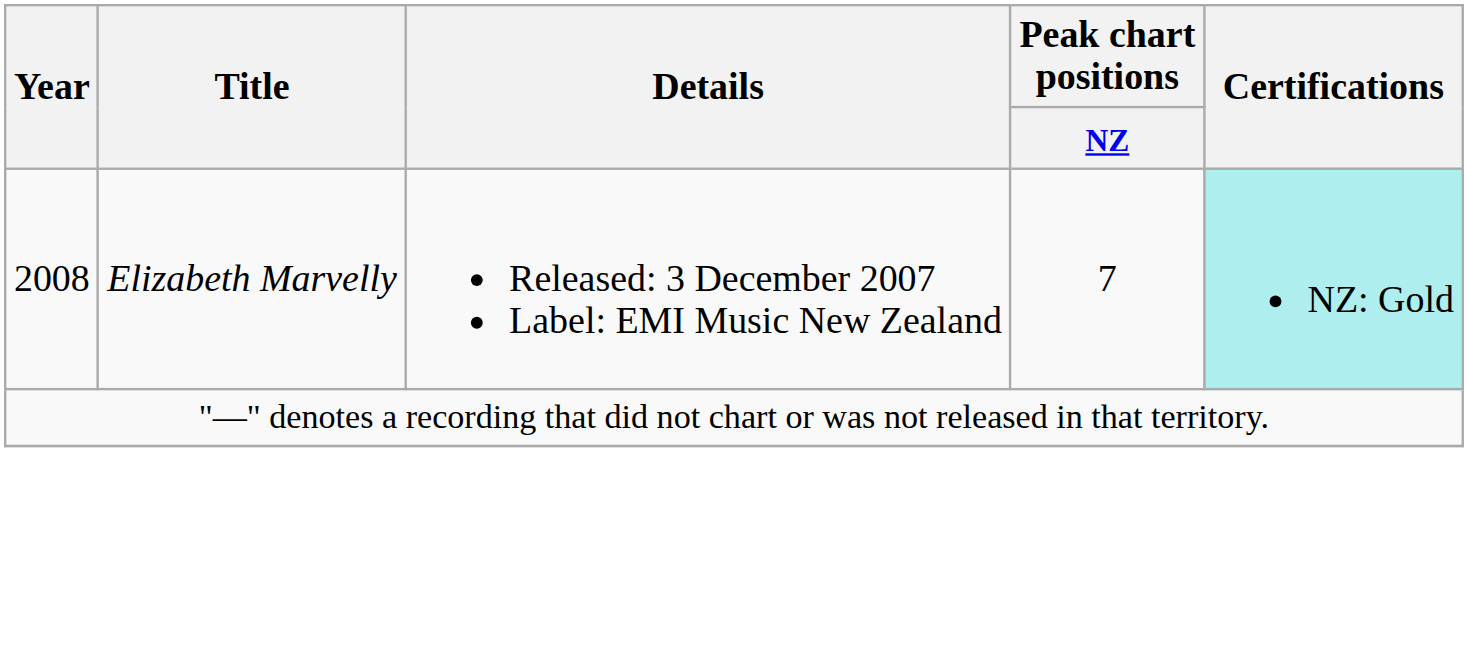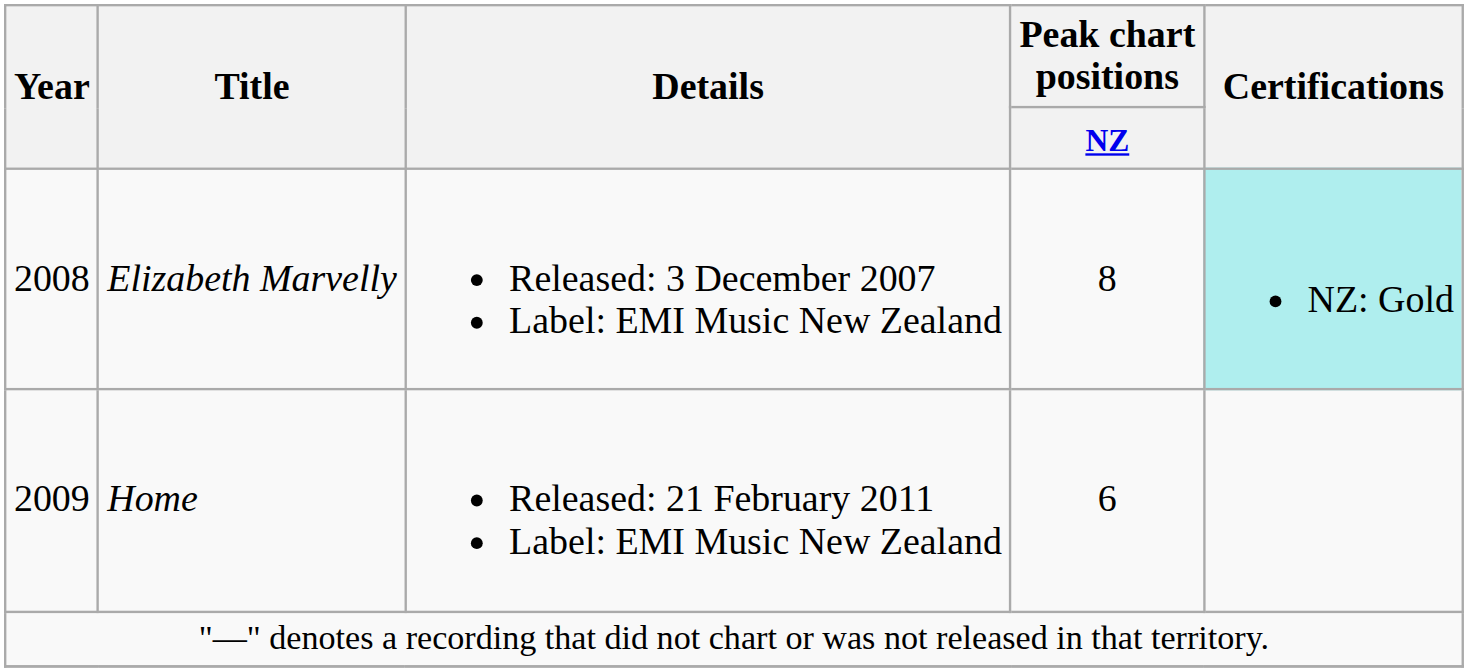Elizabeth Marvelly | Peak chart positions / NZ: 7 -> 8
+ row: 2009 | Home | Released: 21 February 2011 Label: EMI Music New Zealand | 6
